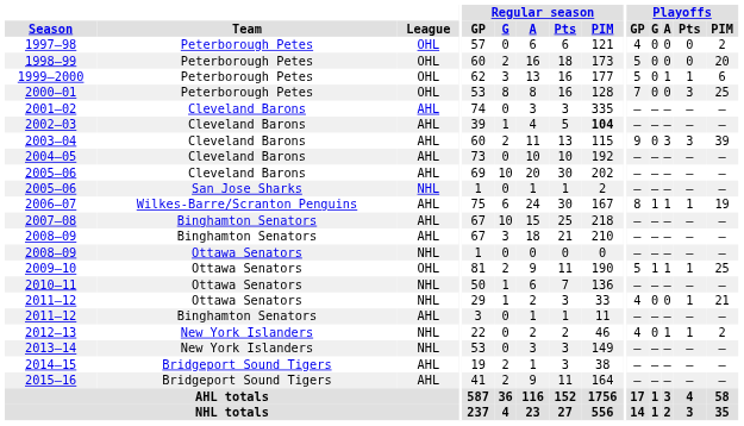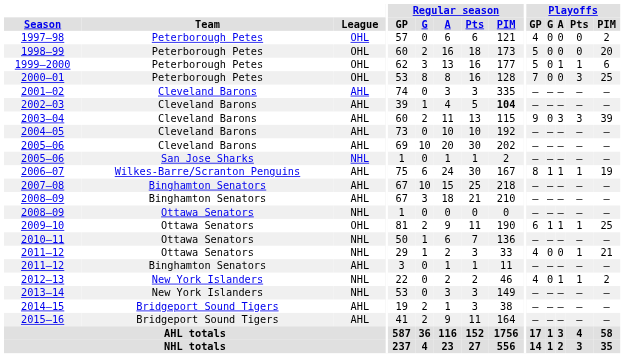2009–10 | Playoffs / GP: 5 -> 6
